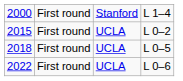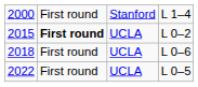2015 | column 2: normal -> bold
2018 | column 4: L 0–5 -> L 0–6
2022 | column 4: L 0–6 -> L 0–5
